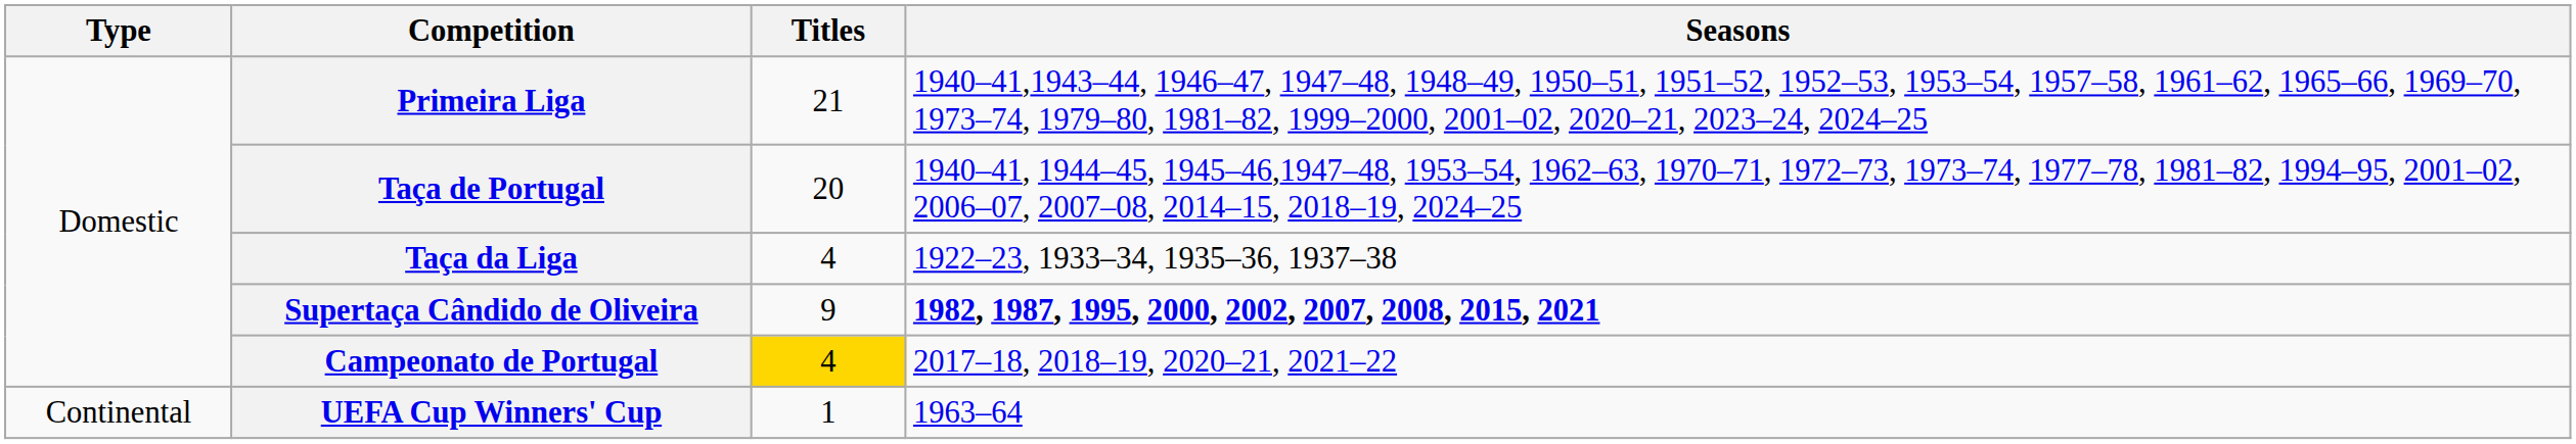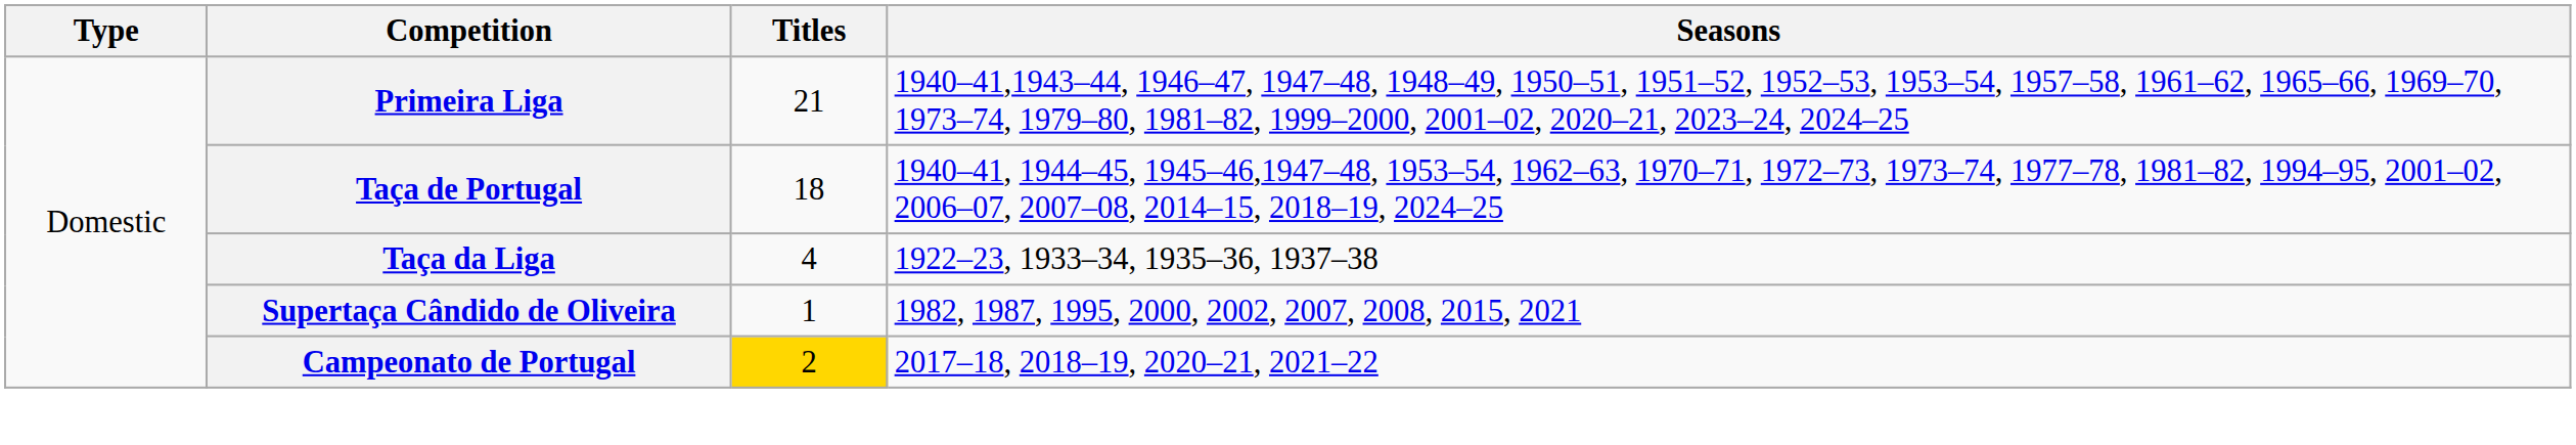Taça de Portugal | Titles: 20 -> 18
Supertaça Cândido de Oliveira | Titles: 9 -> 1
Supertaça Cândido de Oliveira | Seasons: bold -> normal
Campeonato de Portugal | Titles: 4 -> 2
- row: Continental | UEFA Cup Winners' Cup | 1 | 1963–64
